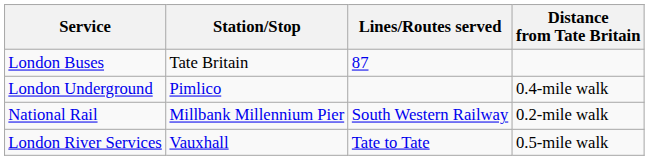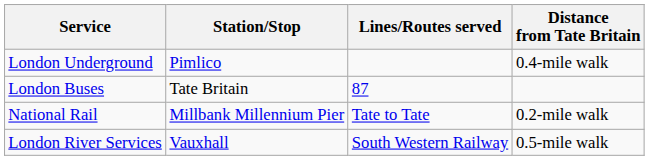rows swapped: London Buses <-> London Underground
National Rail | Lines/Routes served: South Western Railway -> Tate to Tate
London River Services | Lines/Routes served: Tate to Tate -> South Western Railway
